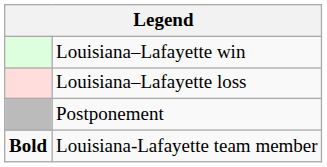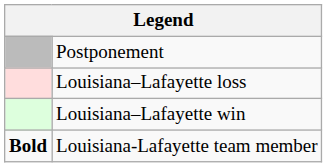rows swapped: Louisiana–Lafayette win <-> Postponement
